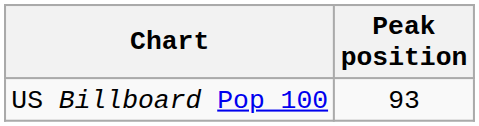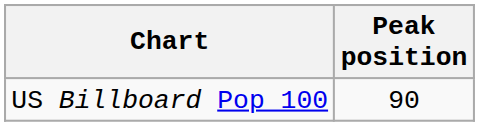US Billboard Pop 100 | Peak position: 93 -> 90
